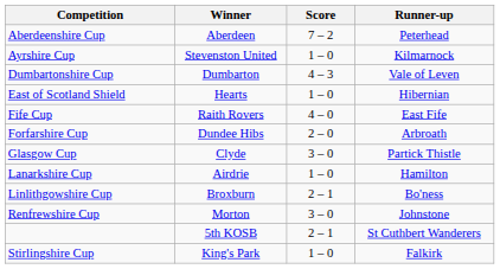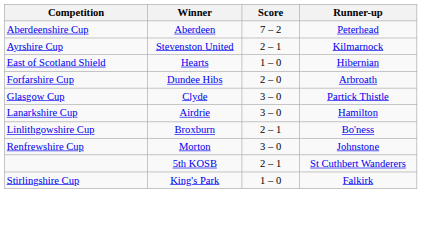Ayrshire Cup | Score: 1 – 0 -> 2 – 1
- row: Dumbartonshire Cup | Dumbarton | 4 – 3 | Vale of Leven
- row: Fife Cup | Raith Rovers | 4 – 0 | East Fife
Lanarkshire Cup | Score: 1 – 0 -> 3 – 0
